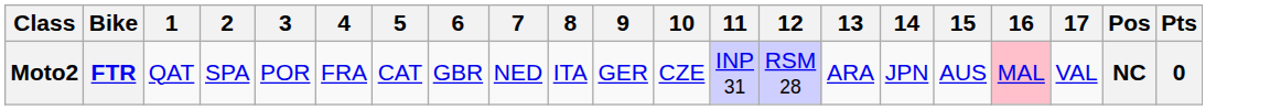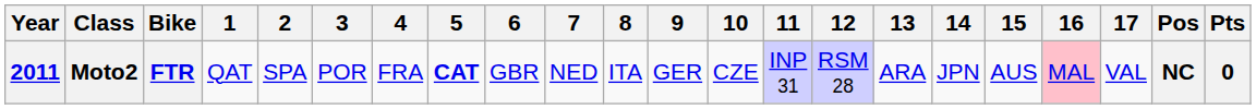+ column: Year | 2011
Moto2 | 5: normal -> bold
